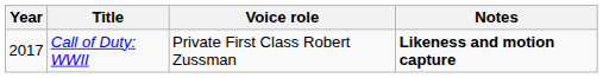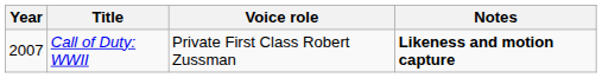Call of Duty: WWII | Year: 2017 -> 2007
